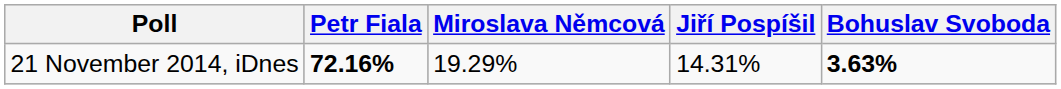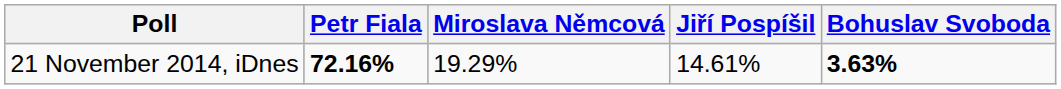21 November 2014, iDnes | Jiří Pospíšil: 14.31% -> 14.61%
